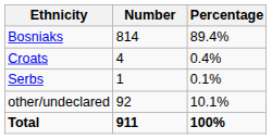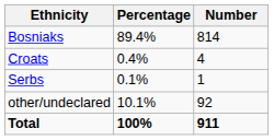columns swapped: Number <-> Percentage
